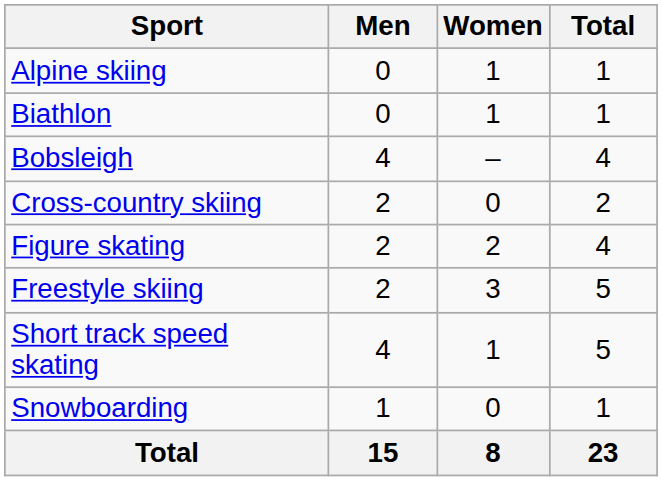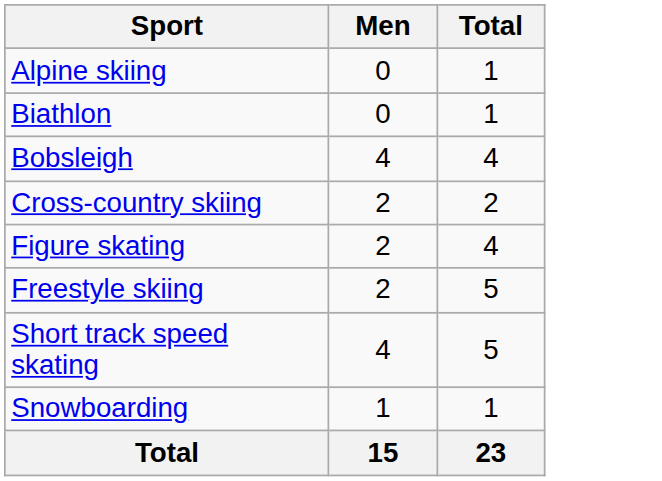- column: Women | 1 | 1 | – | 0 | 2 | 3 | 1 | 0 | 8
